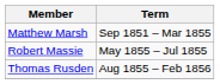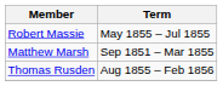rows swapped: Matthew Marsh <-> Robert Massie
